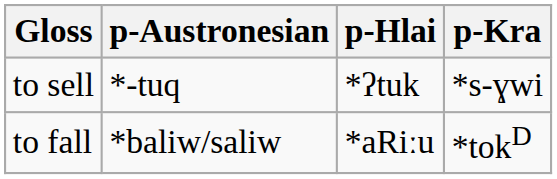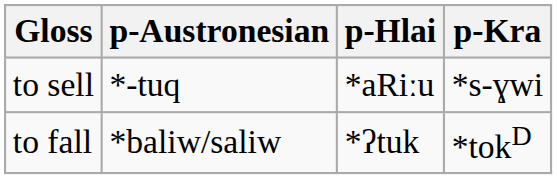to sell | p-Hlai: *ʔtuk -> *aRiːu
to fall | p-Hlai: *aRiːu -> *ʔtuk
